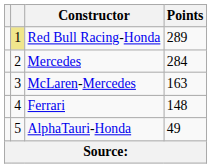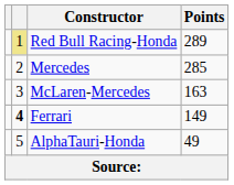Mercedes | Points: 284 -> 285
Ferrari | column 2: normal -> bold
Ferrari | Points: 148 -> 149
